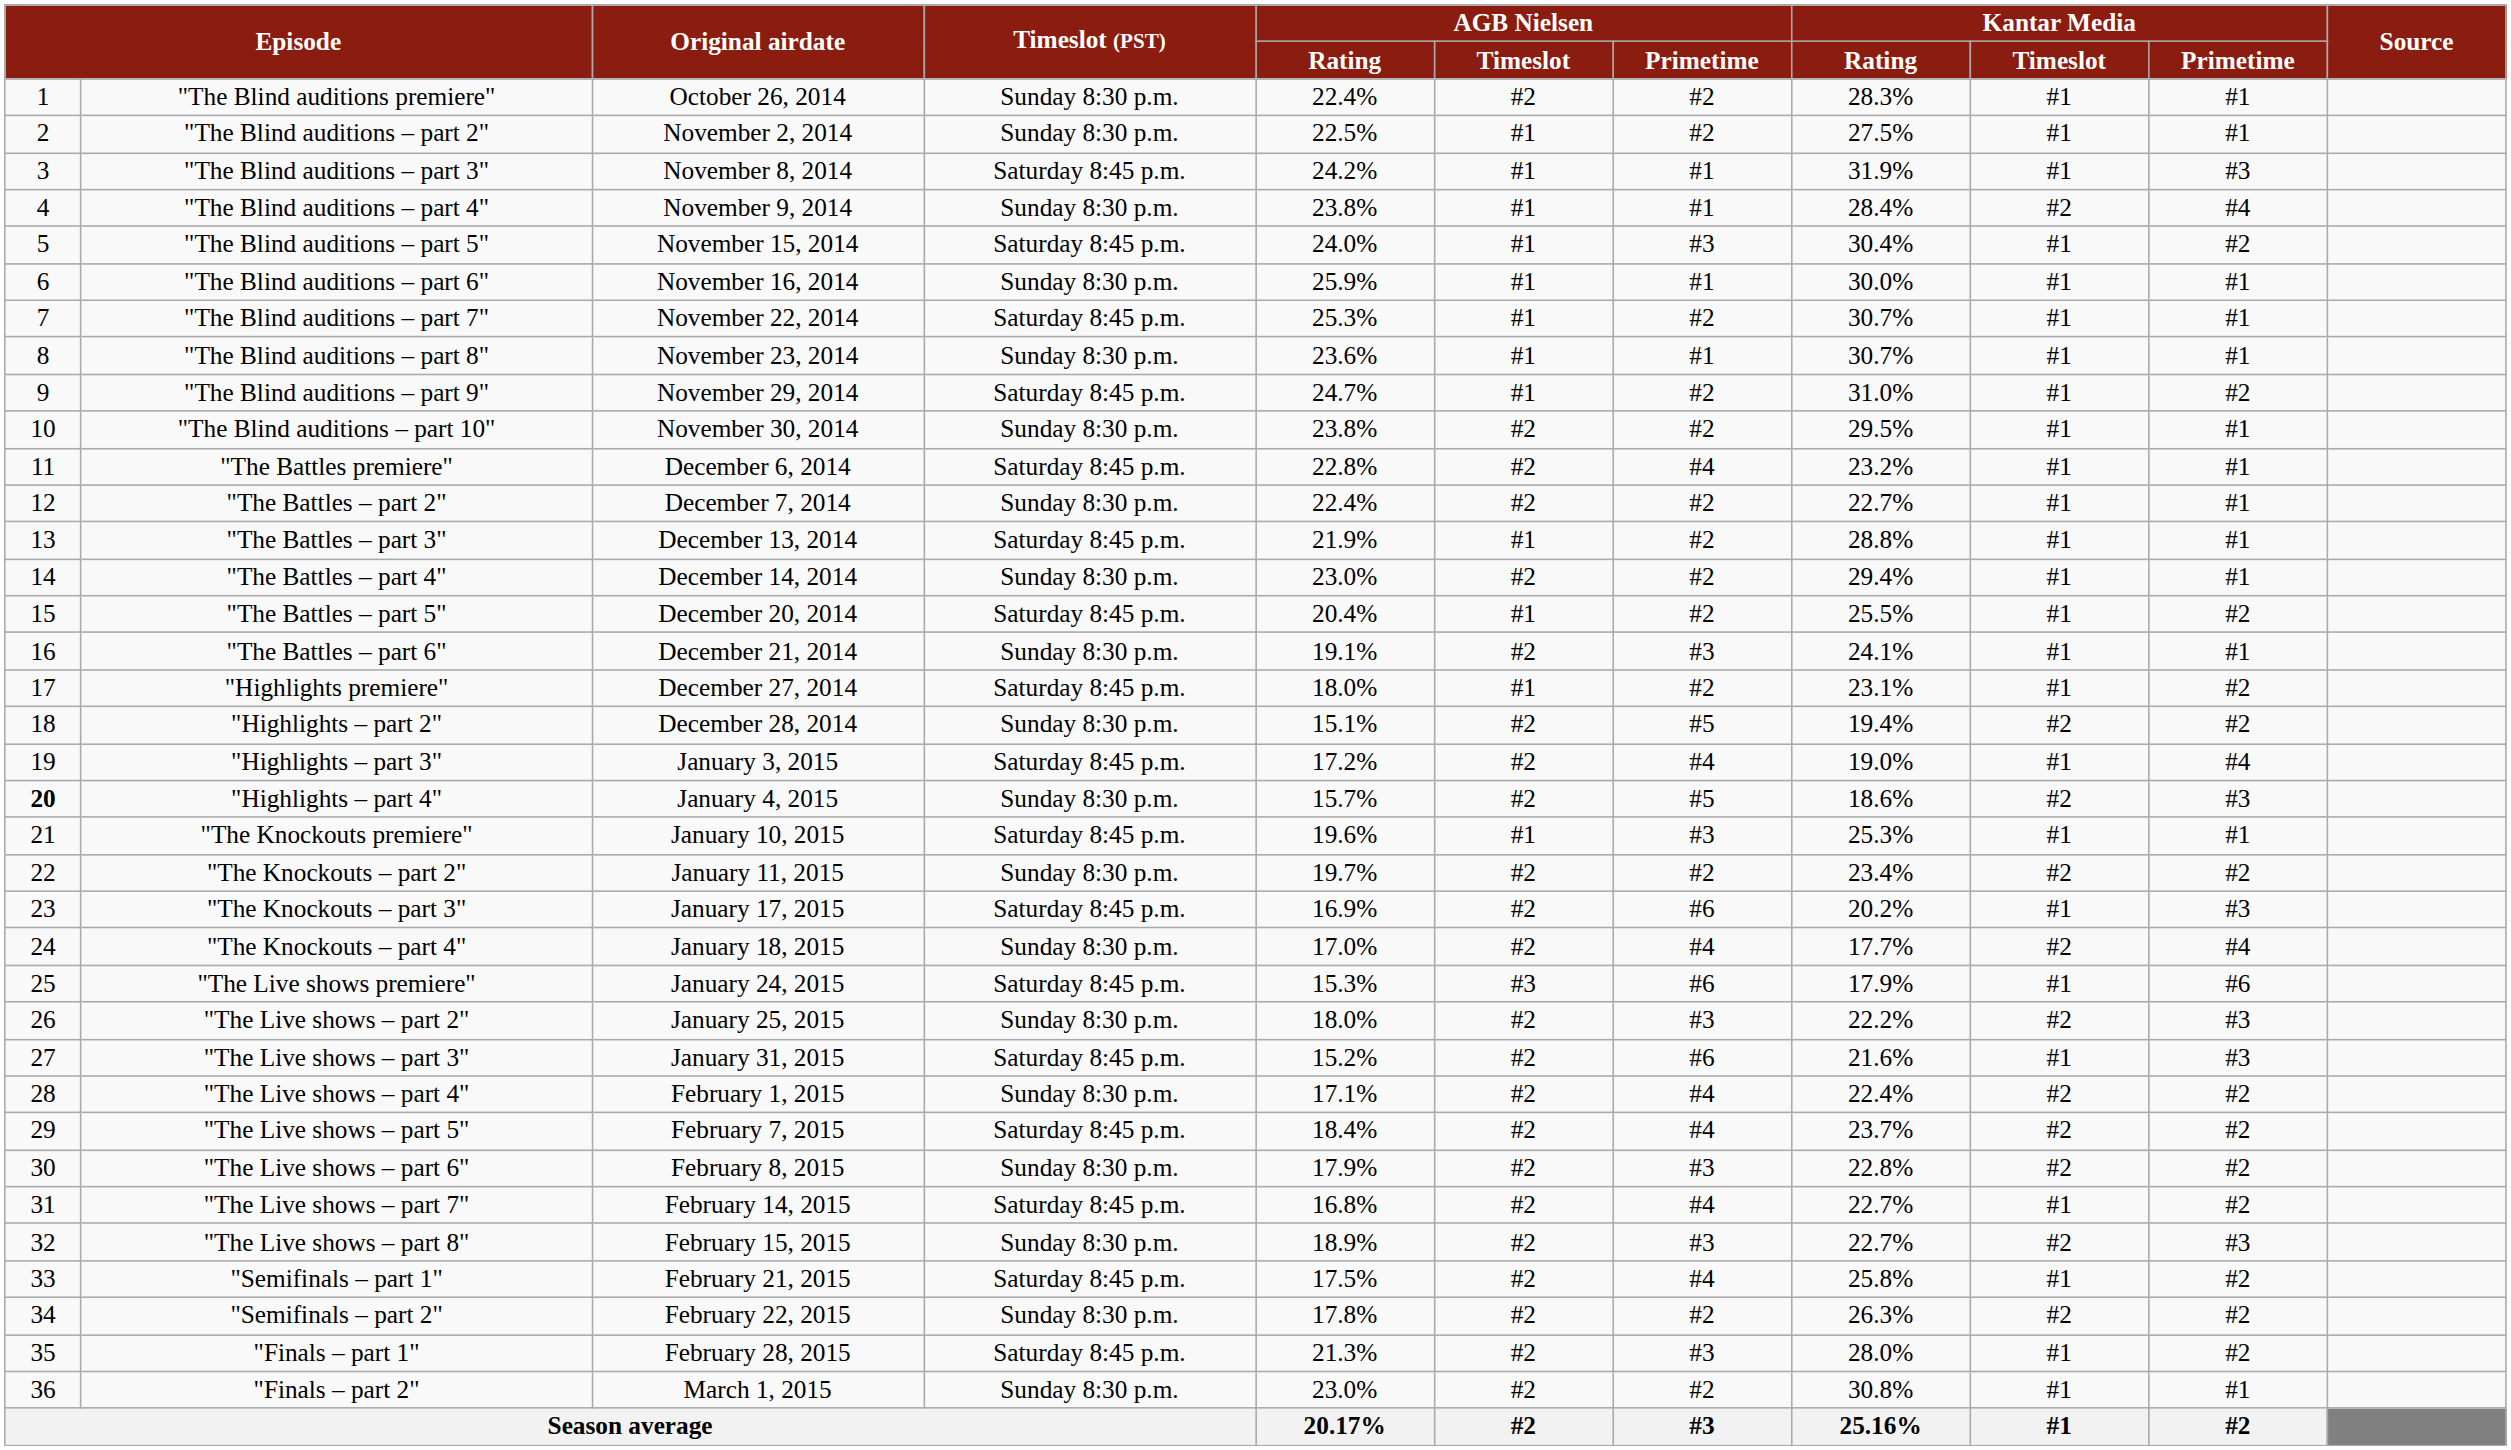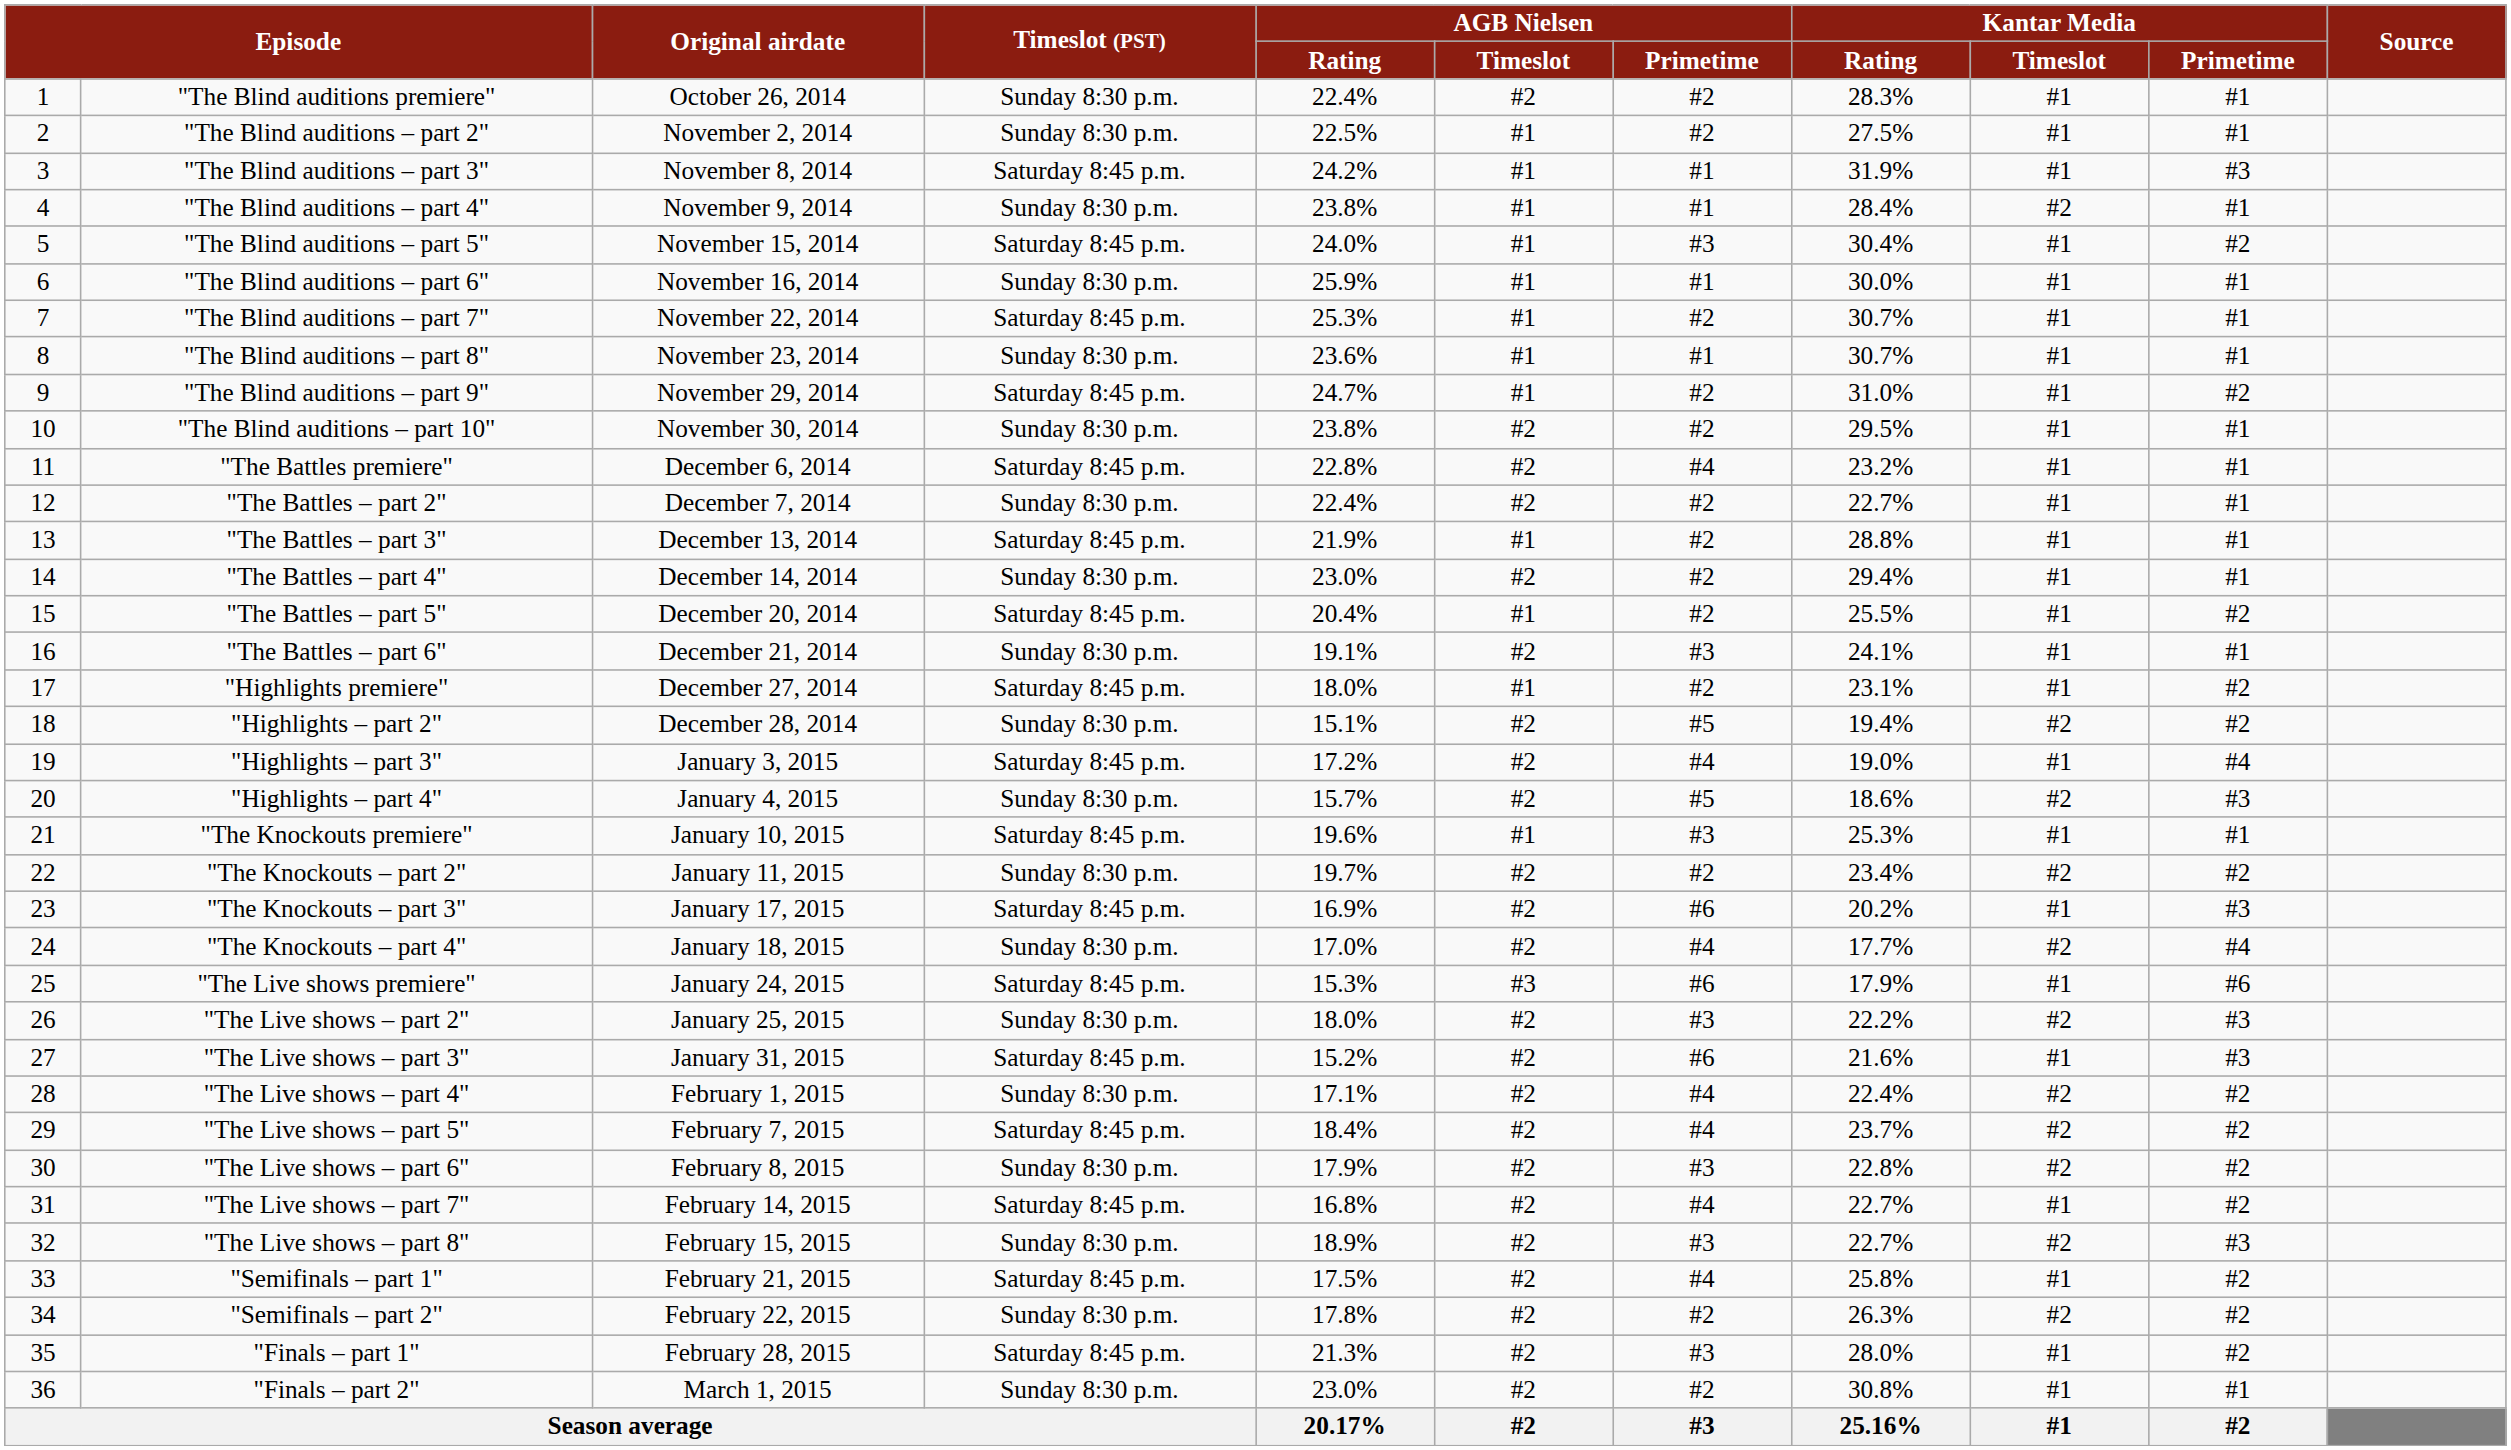"The Blind auditions – part 4" | Kantar Media / Primetime: #4 -> #1
"Highlights – part 4" | column 1: bold -> normal
